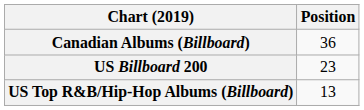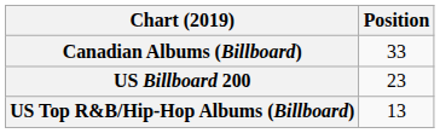Canadian Albums (Billboard) | Position: 36 -> 33
